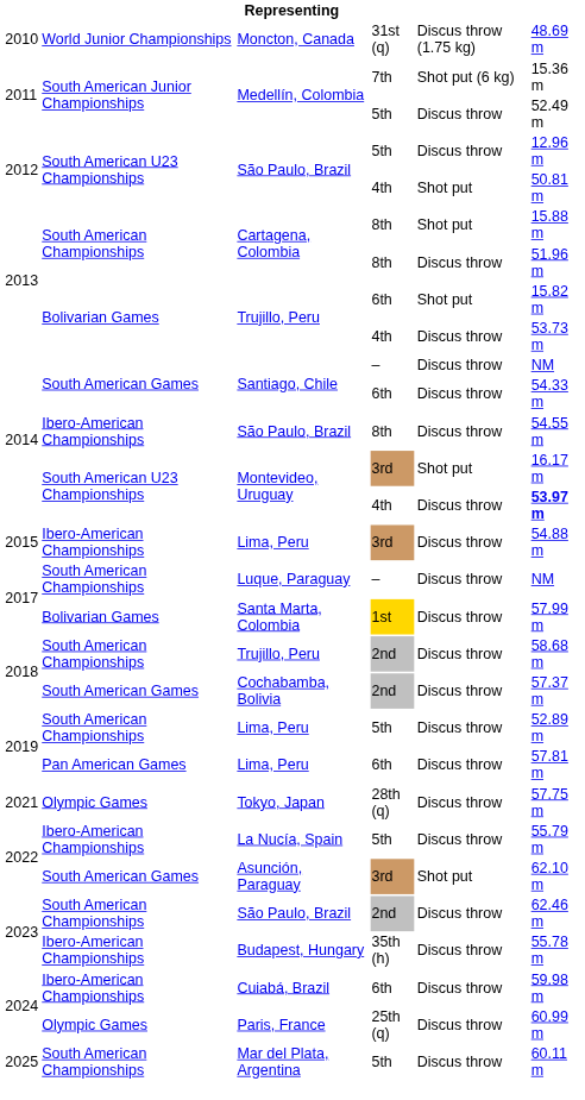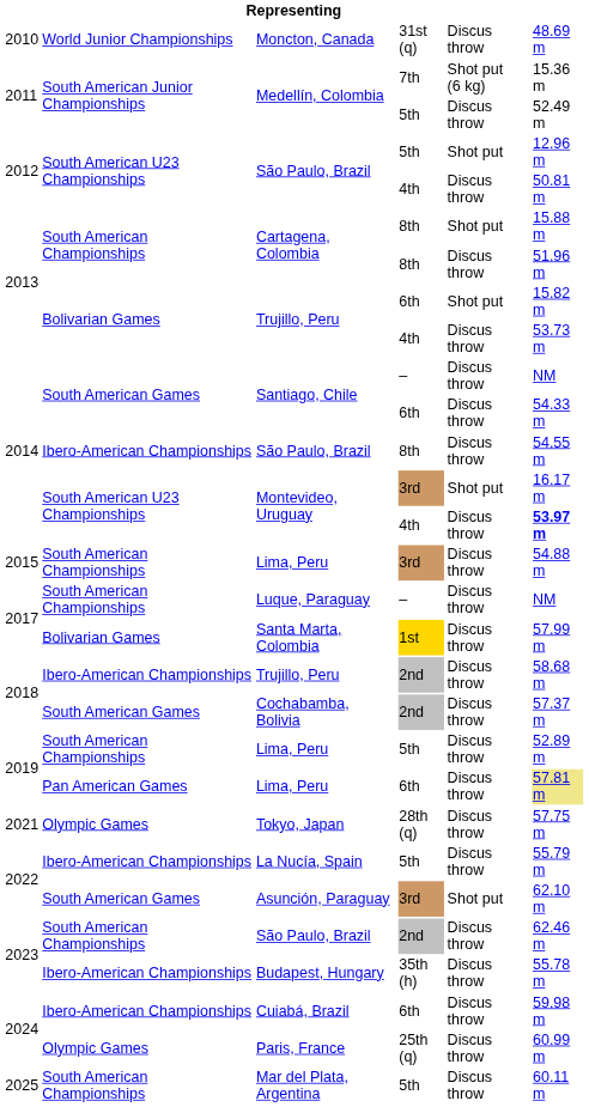Moncton, Canada | column 5: Discus throw (1.75 kg) -> Discus throw
São Paulo, Brazil / 5th | column 5: Discus throw -> Shot put
São Paulo, Brazil / 4th | column 5: Shot put -> Discus throw
Lima, Peru / 3rd | column 2: Ibero-American Championships -> South American Championships
Trujillo, Peru / 2nd | column 2: South American Championships -> Ibero-American Championships
Lima, Peru / 6th | column 6: no background -> khaki background
